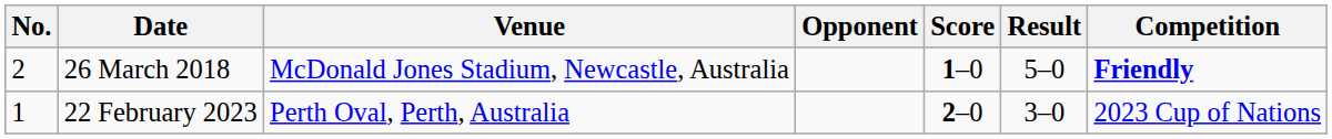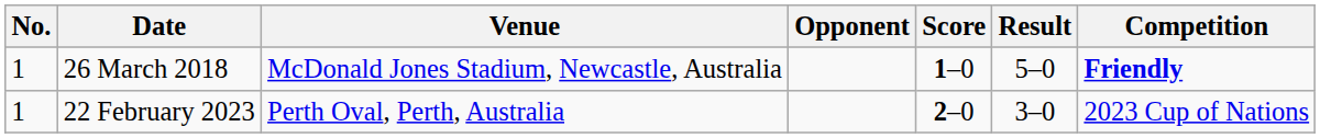26 March 2018 | No.: 2 -> 1
